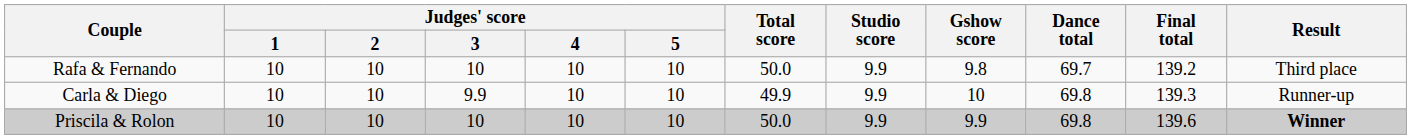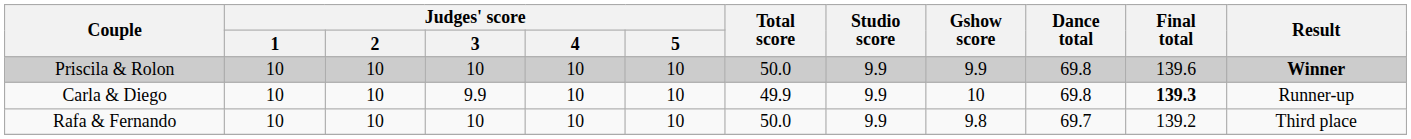rows swapped: Rafa & Fernando <-> Priscila & Rolon
Carla & Diego | Final total: normal -> bold
